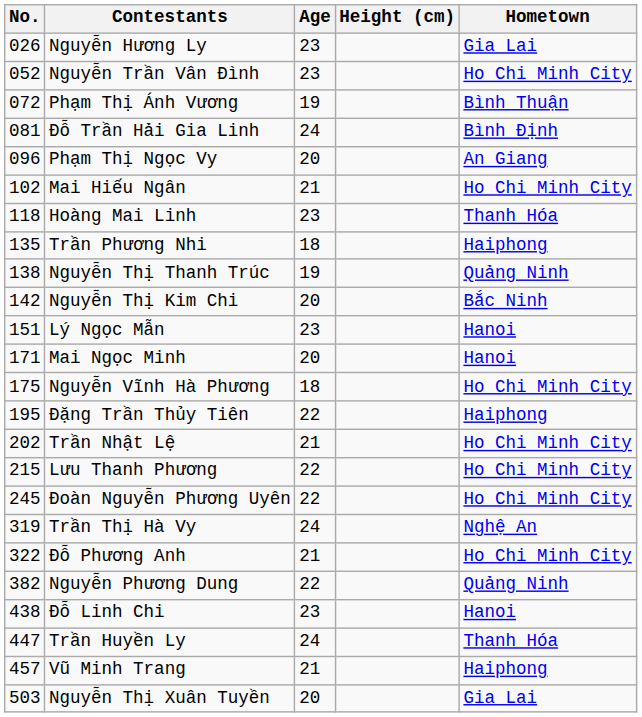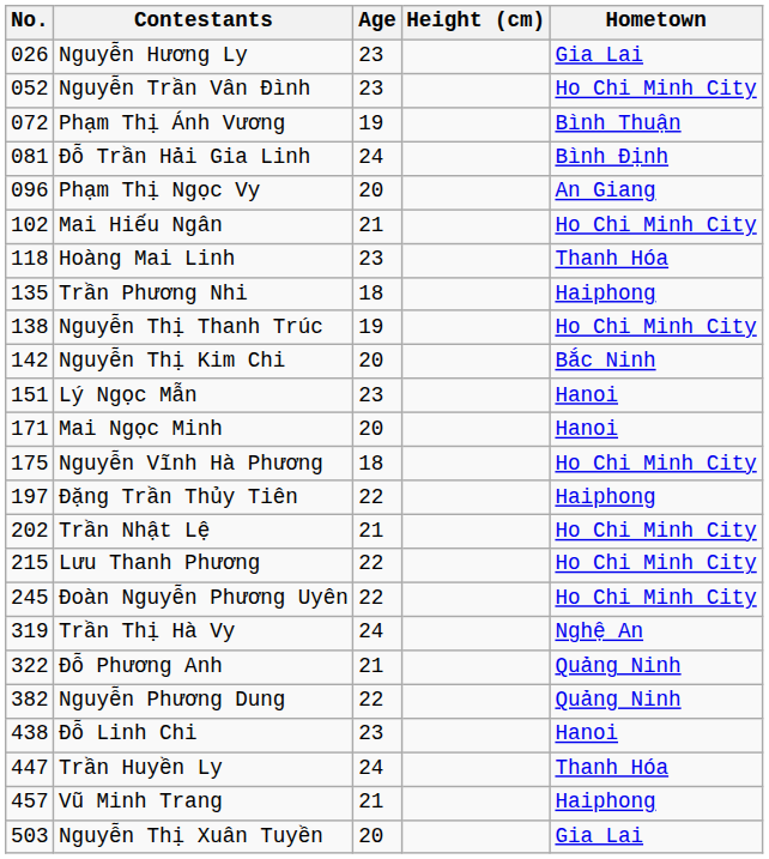Nguyễn Thị Thanh Trúc | Hometown: Quảng Ninh -> Ho Chi Minh City
Đặng Trần Thủy Tiên | No.: 195 -> 197
Đỗ Phương Anh | Hometown: Ho Chi Minh City -> Quảng Ninh
